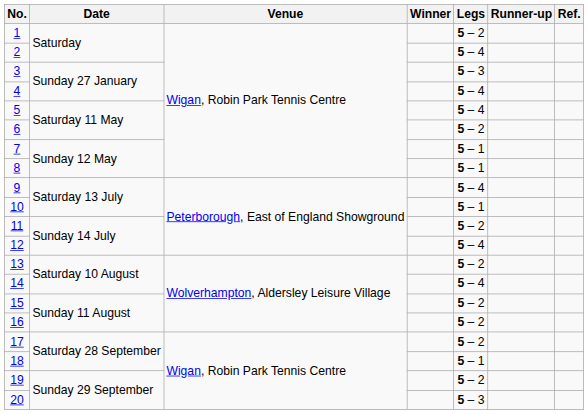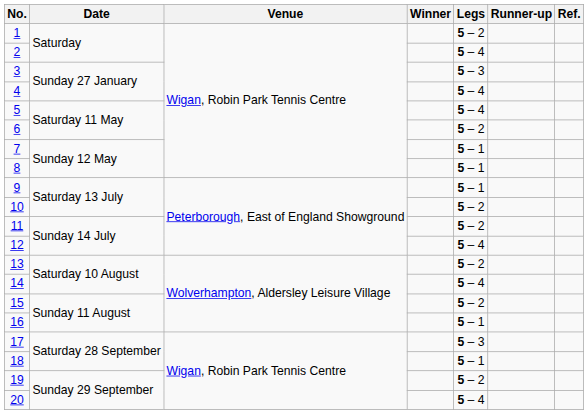9 | Legs: 5 – 4 -> 5 – 1
10 | Legs: 5 – 1 -> 5 – 2
16 | Legs: 5 – 2 -> 5 – 1
17 | Legs: 5 – 2 -> 5 – 3
20 | Legs: 5 – 3 -> 5 – 4
